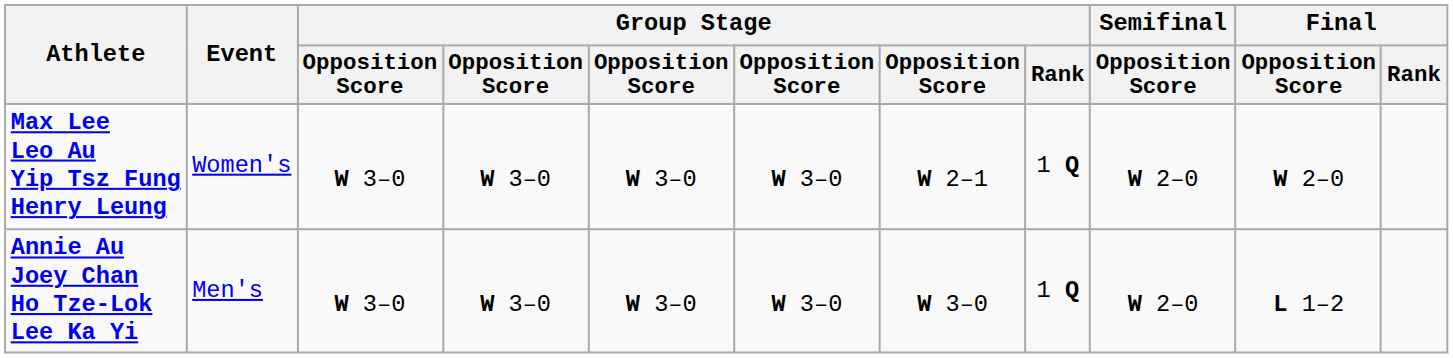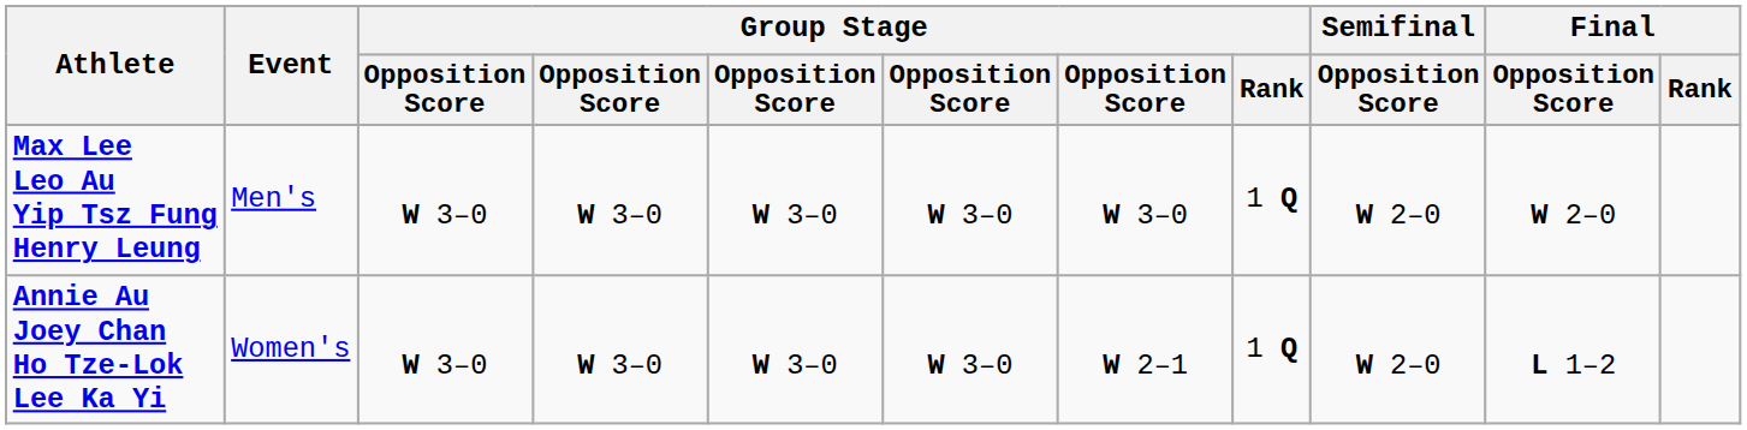Max Lee Leo Au Yip Tsz Fung Henry Leung | Event: Women's -> Men's
Max Lee Leo Au Yip Tsz Fung Henry Leung | column 7: W 2–1 -> W 3–0
Annie Au Joey Chan Ho Tze-Lok Lee Ka Yi | Event: Men's -> Women's
Annie Au Joey Chan Ho Tze-Lok Lee Ka Yi | column 7: W 3–0 -> W 2–1
